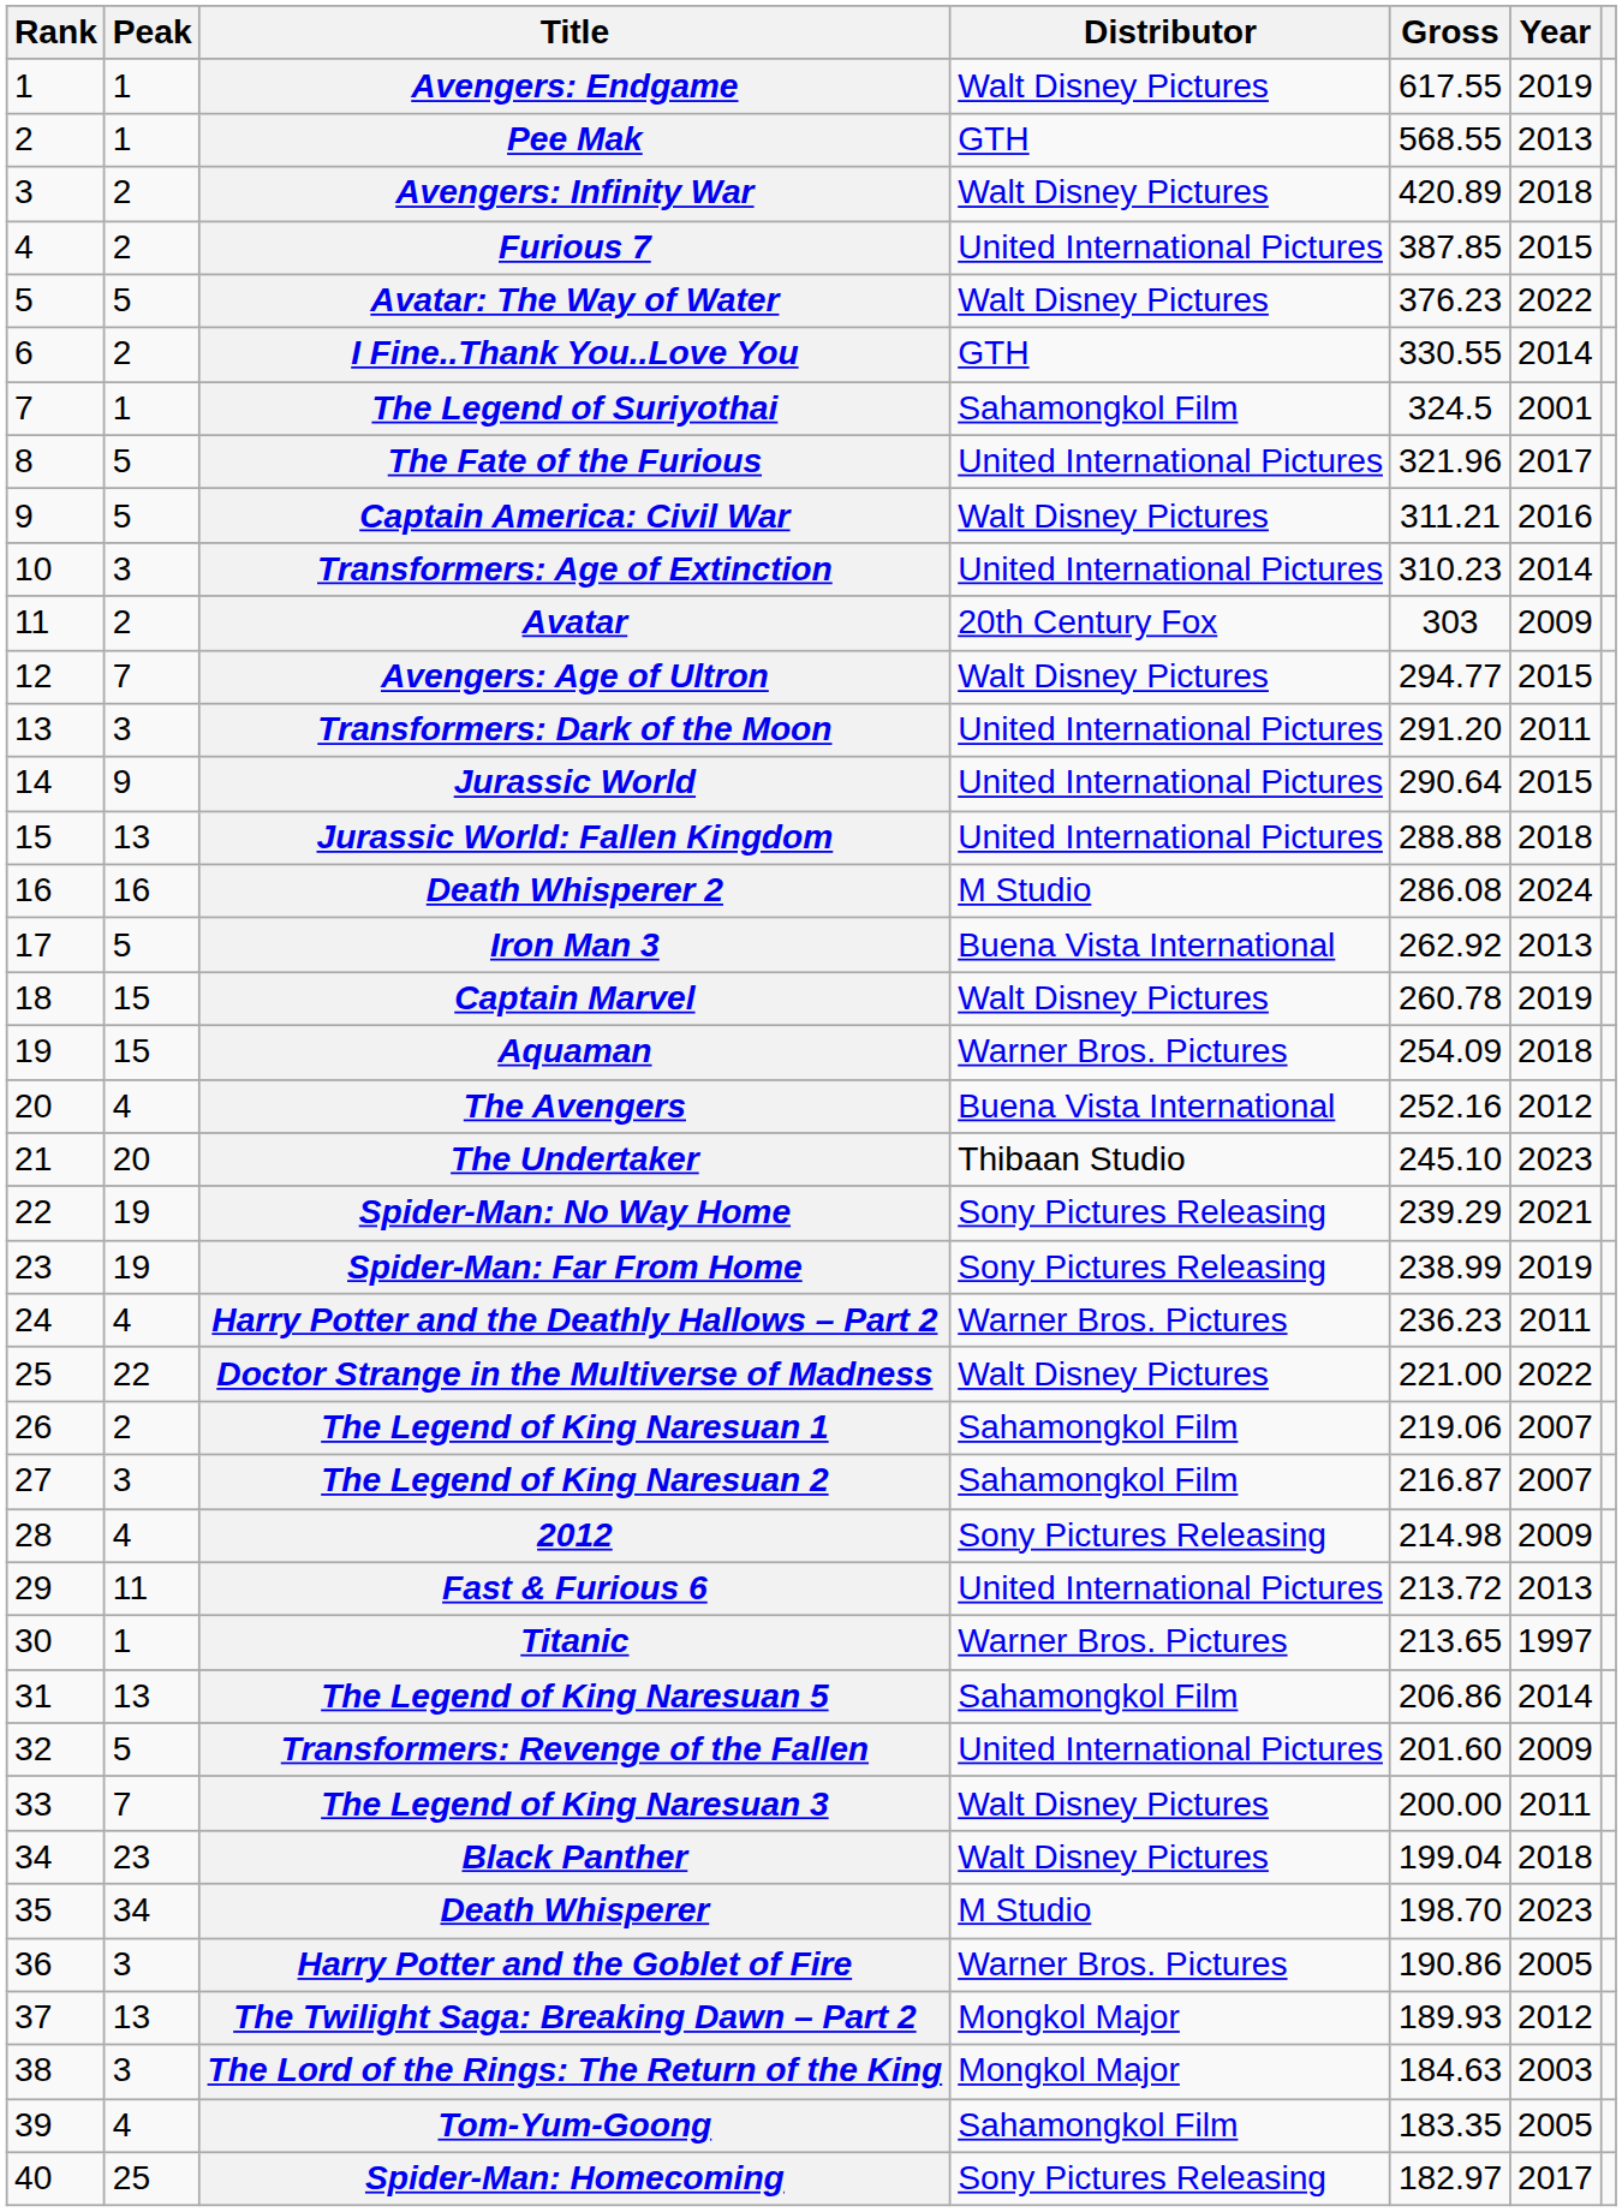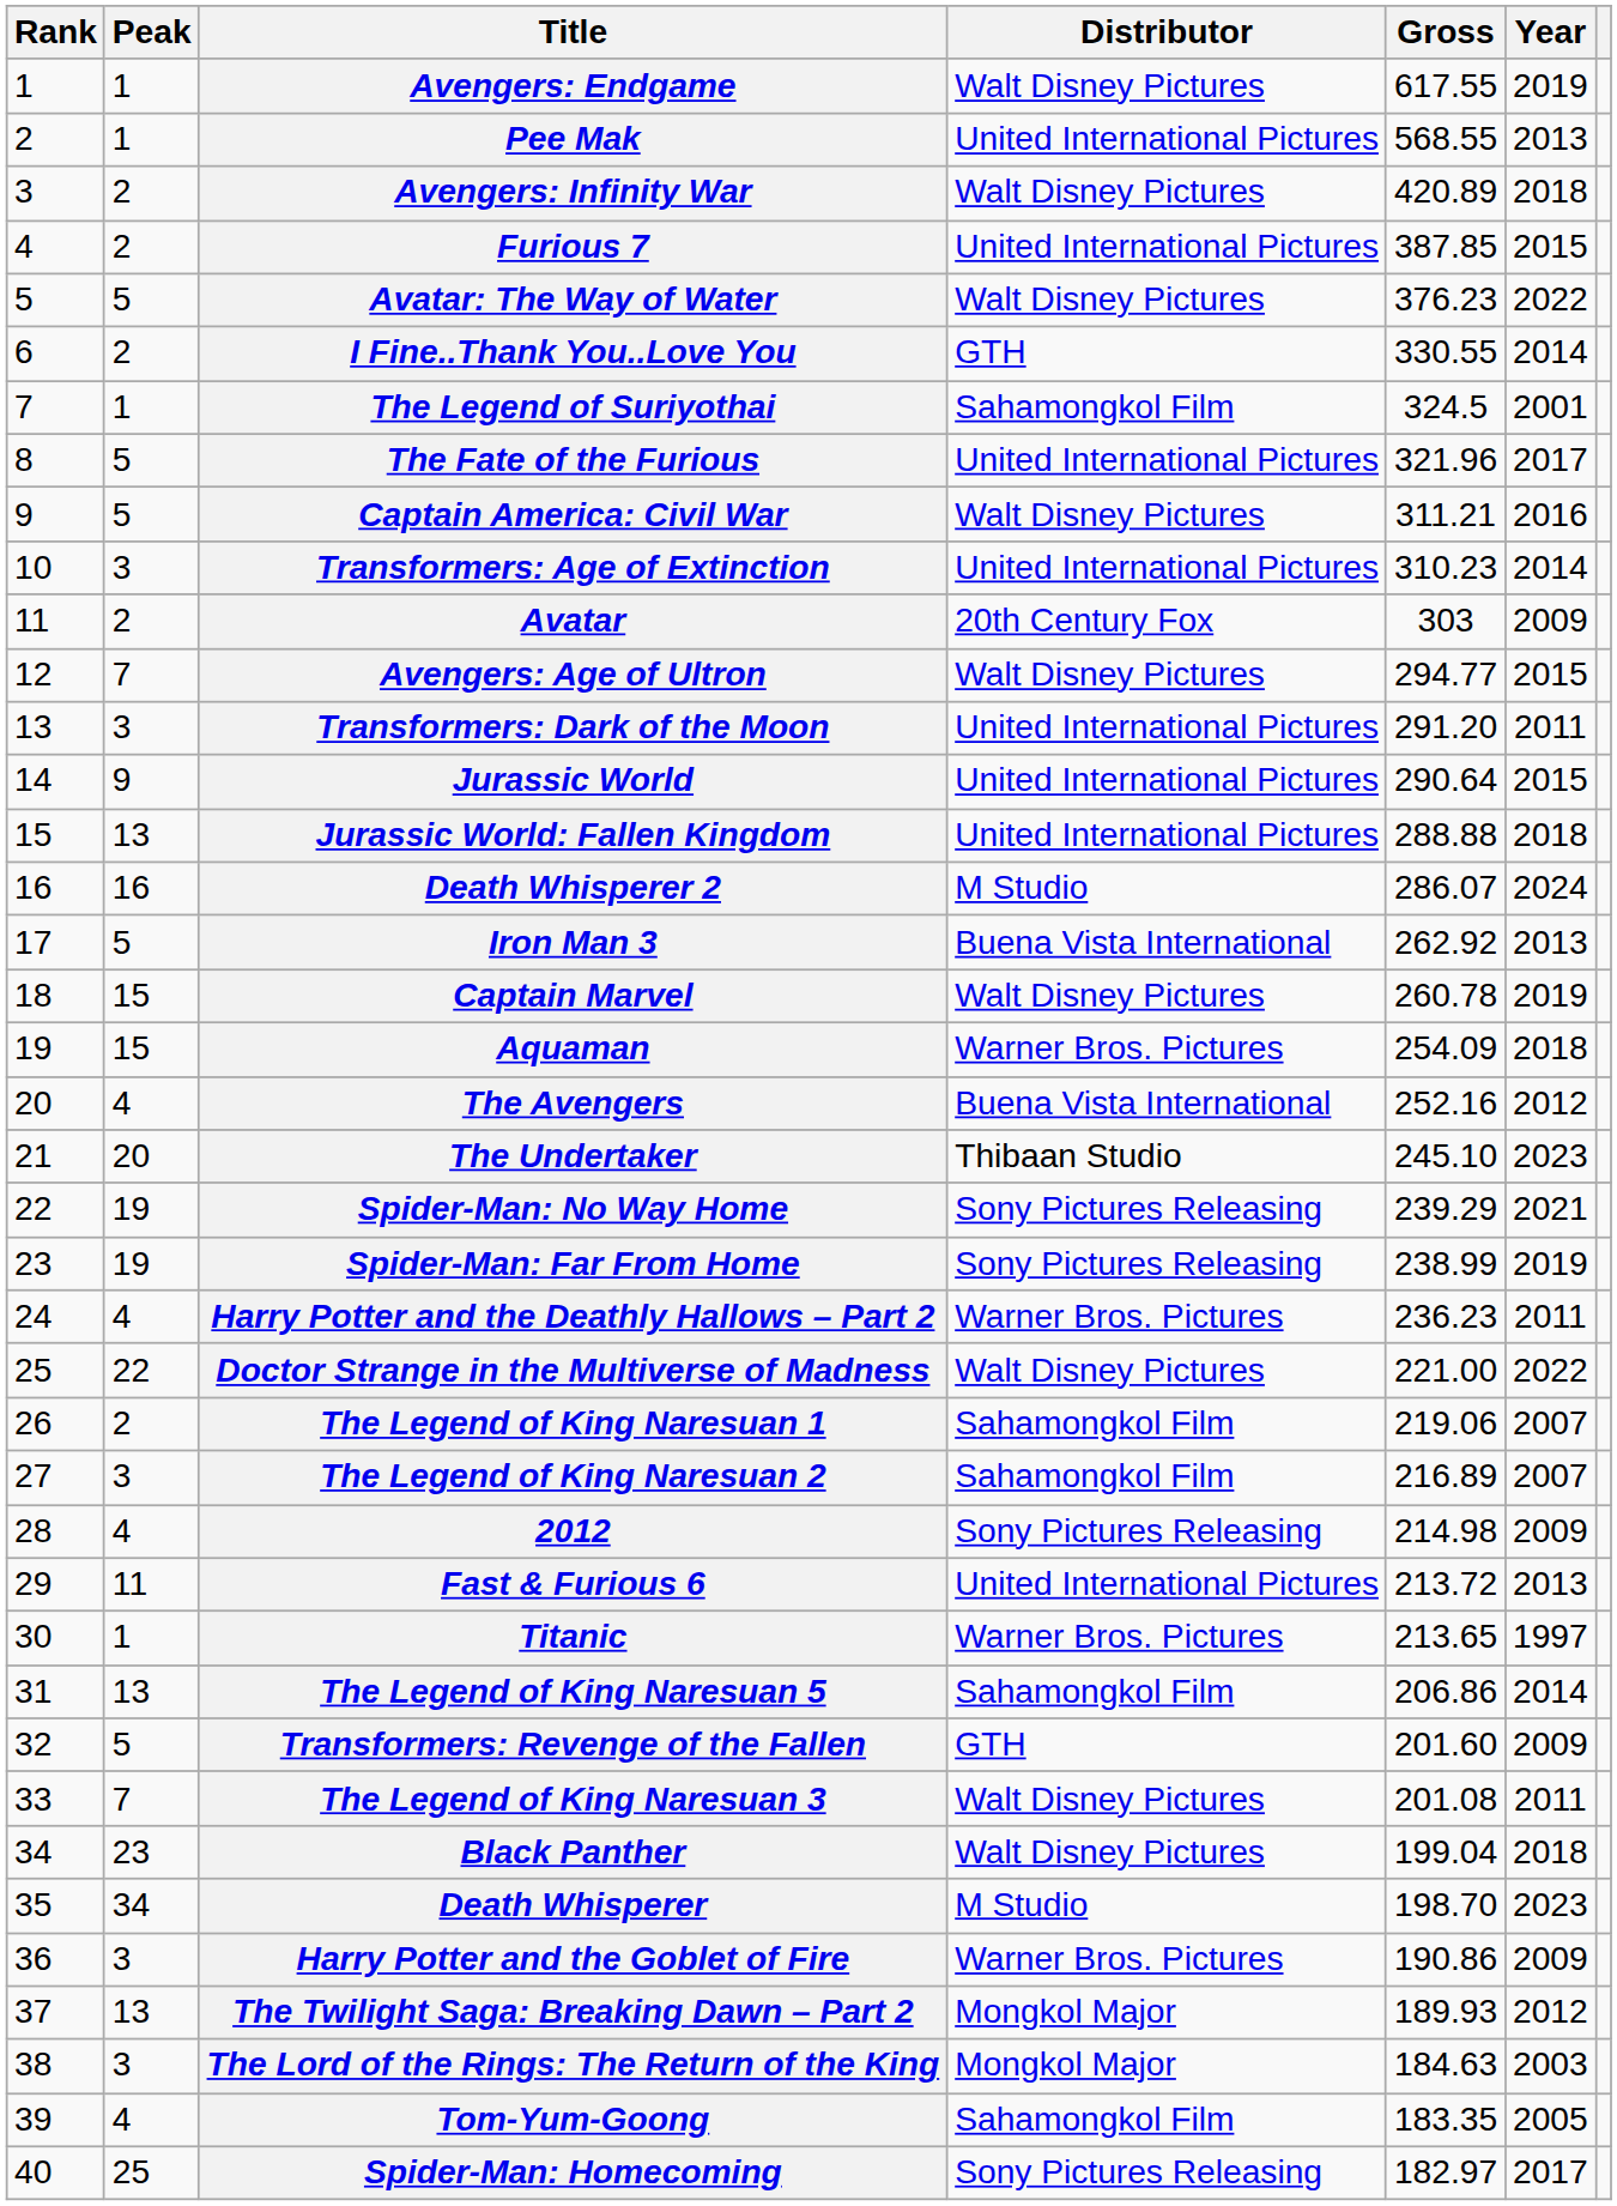Pee Mak | Distributor: GTH -> United International Pictures
Death Whisperer 2 | Gross: 286.08 -> 286.07
The Legend of King Naresuan 2 | Gross: 216.87 -> 216.89
Transformers: Revenge of the Fallen | Distributor: United International Pictures -> GTH
The Legend of King Naresuan 3 | Gross: 200.00 -> 201.08
Harry Potter and the Goblet of Fire | Year: 2005 -> 2009
